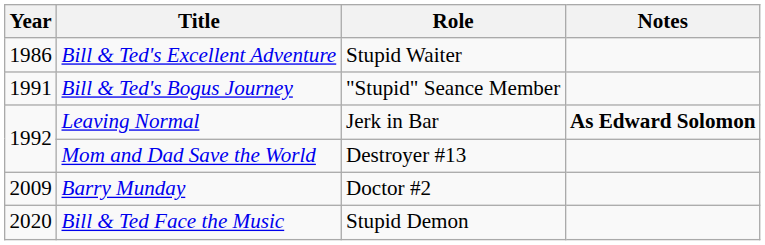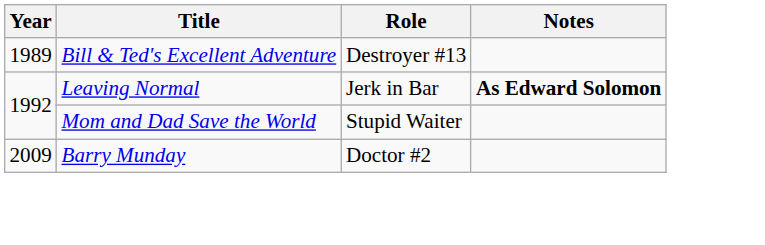Bill & Ted's Excellent Adventure | Year: 1986 -> 1989
Bill & Ted's Excellent Adventure | Role: Stupid Waiter -> Destroyer #13
- row: 1991 | Bill & Ted's Bogus Journey | "Stupid" Seance Member
Mom and Dad Save the World | Role: Destroyer #13 -> Stupid Waiter
- row: 2020 | Bill & Ted Face the Music | Stupid Demon
